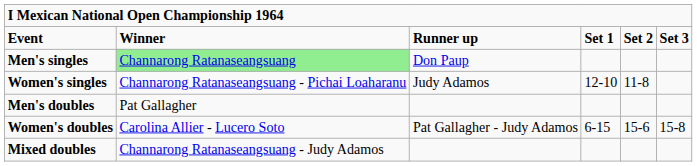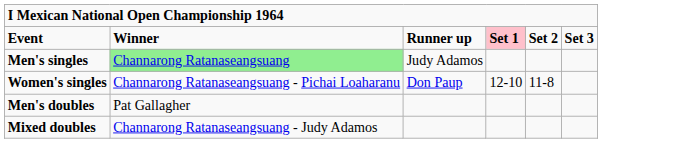Event | column 4: no background -> pink background
Men's singles | column 3: Don Paup -> Judy Adamos
Women's singles | column 3: Judy Adamos -> Don Paup
- row: Women's doubles | Carolina Allier - Lucero Soto | Pat Gallagher - Judy Adamos | 6-15 | 15-6 | 15-8
